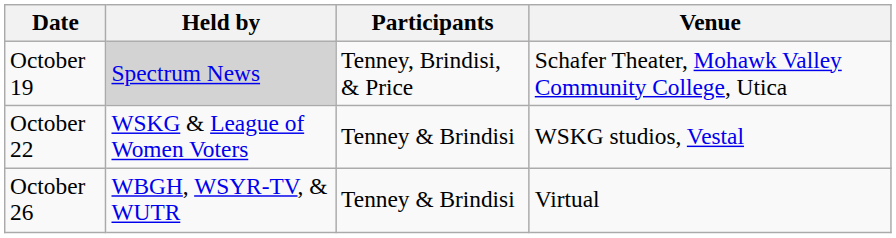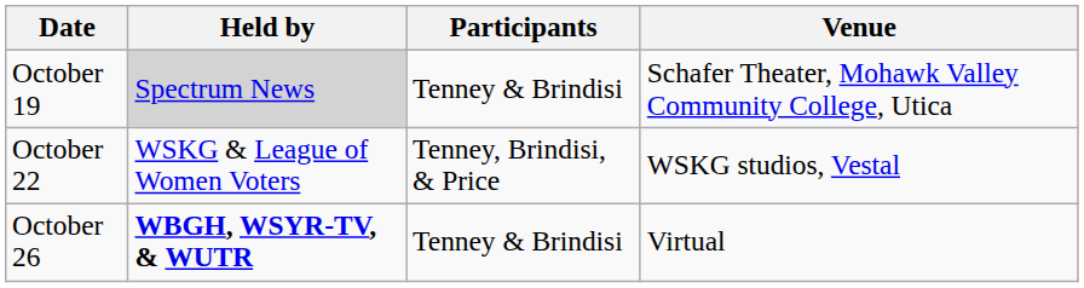October 19 | Participants: Tenney, Brindisi, & Price -> Tenney & Brindisi
October 22 | Participants: Tenney & Brindisi -> Tenney, Brindisi, & Price
October 26 | Held by: normal -> bold
